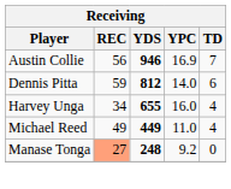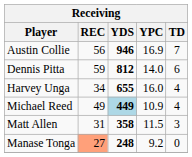Michael Reed | YDS: no background -> lightblue background
Michael Reed | YPC: 11.0 -> 10.9
+ row: Matt Allen | 31 | 358 | 11.5 | 3
